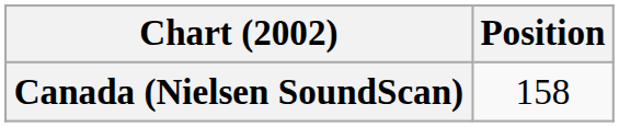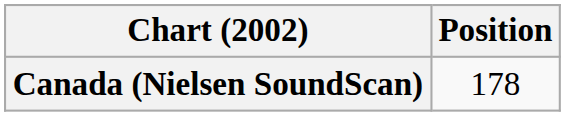Canada (Nielsen SoundScan) | Position: 158 -> 178
